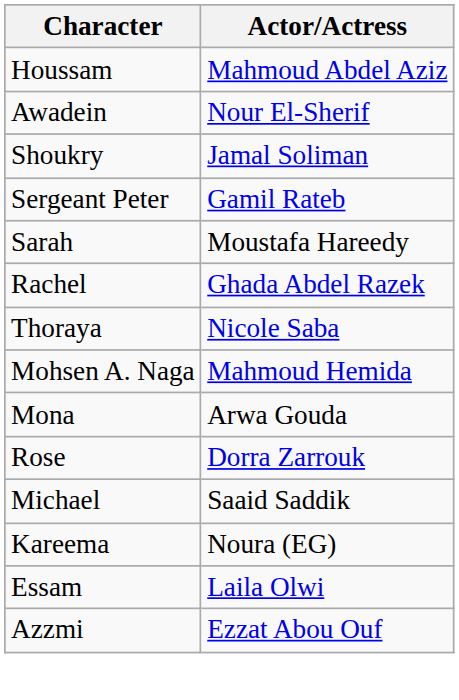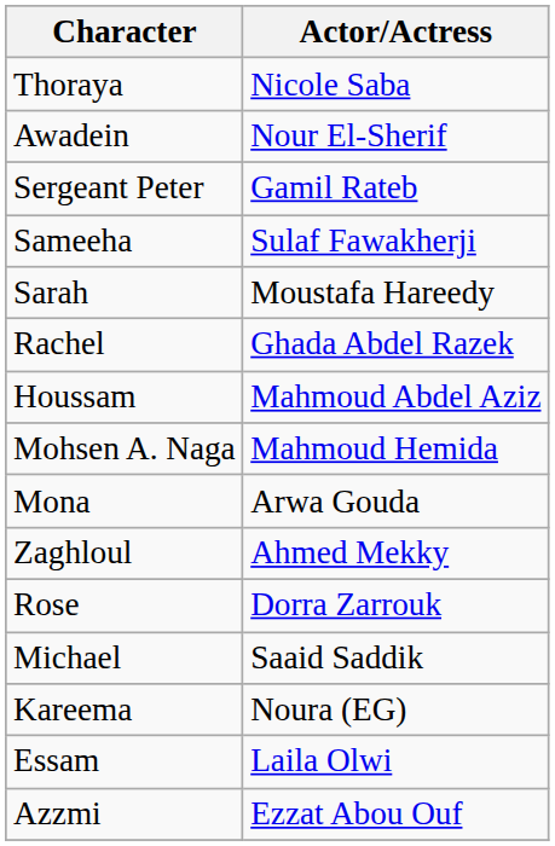rows swapped: Houssam <-> Thoraya
- row: Shoukry | Jamal Soliman
+ row: Sameeha | Sulaf Fawakherji
+ row: Zaghloul | Ahmed Mekky
